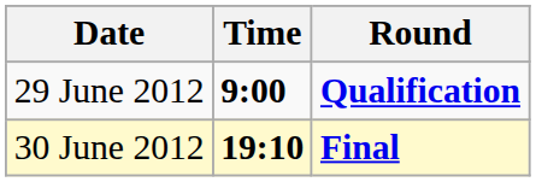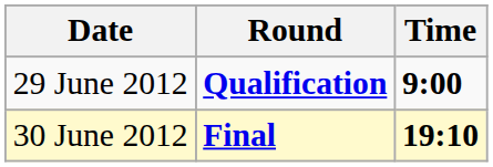columns swapped: Time <-> Round
